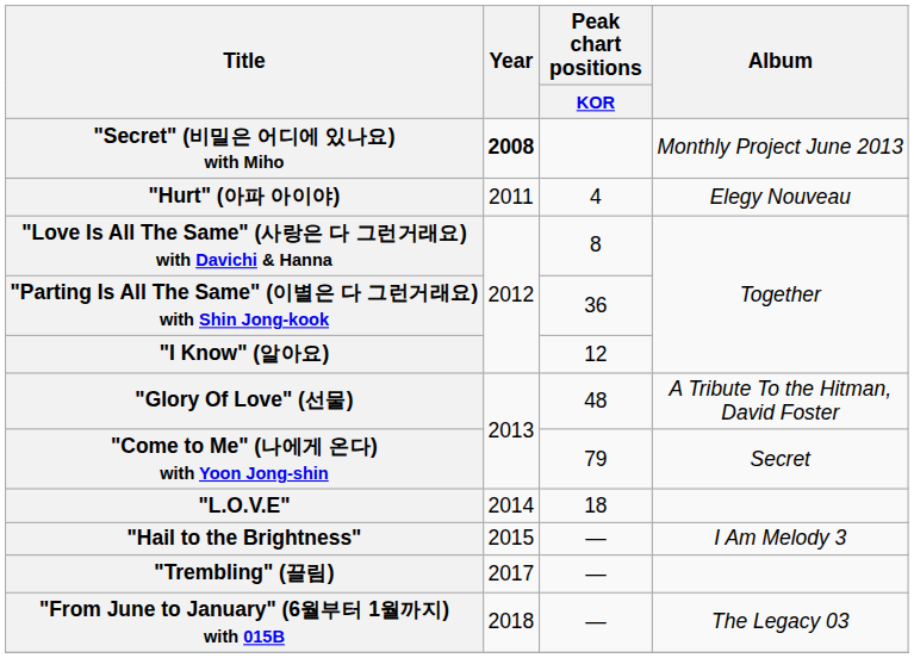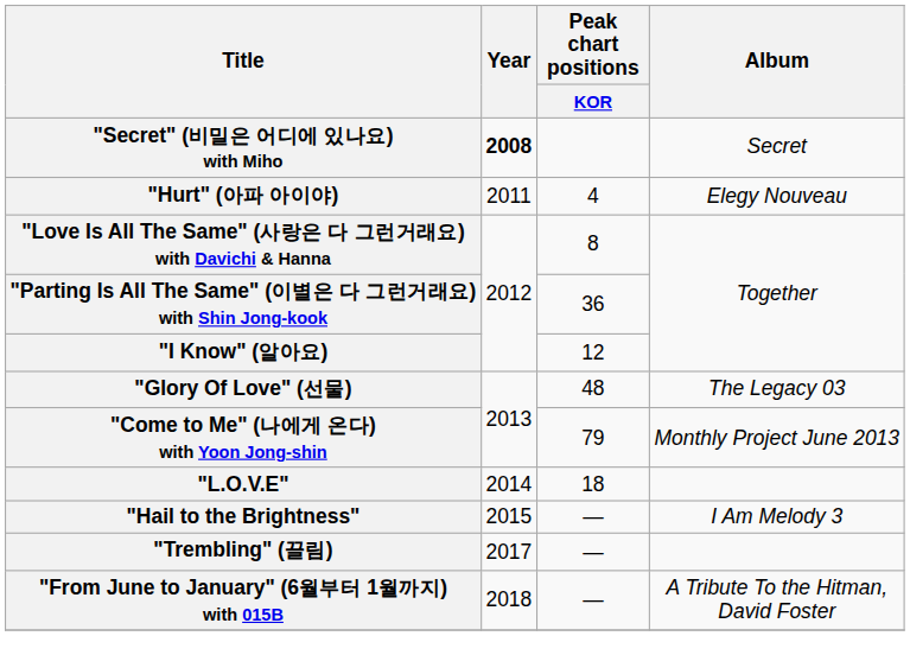"Secret" (비밀은 어디에 있나요) with Miho | Album: Monthly Project June 2013 -> Secret
"Glory Of Love" (선물) | Album: A Tribute To the Hitman, David Foster -> The Legacy 03
"Come to Me" (나에게 온다) with Yoon Jong-shin | Album: Secret -> Monthly Project June 2013
"From June to January" (6월부터 1월까지) with 015B | Album: The Legacy 03 -> A Tribute To the Hitman, David Foster
